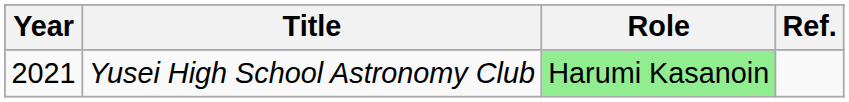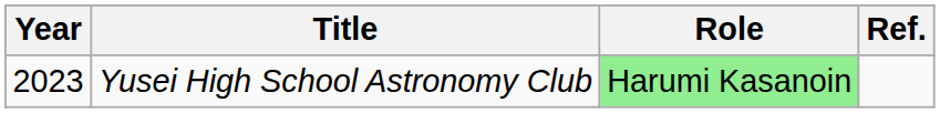Yusei High School Astronomy Club | Year: 2021 -> 2023
